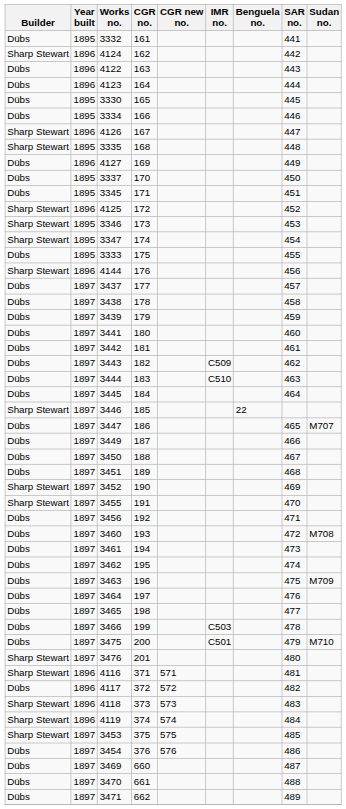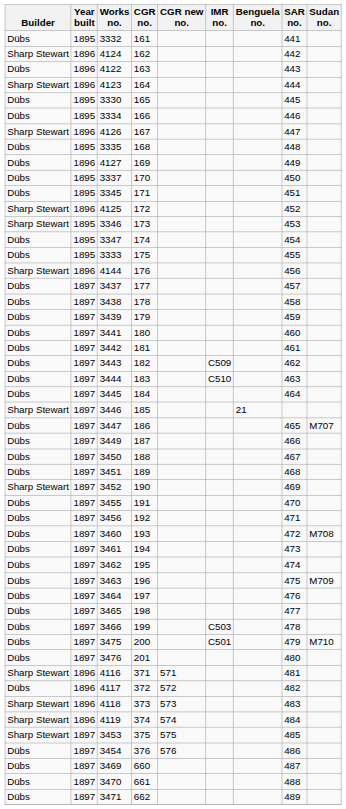4123 | Builder: Dübs -> Sharp Stewart
3335 | Builder: Sharp Stewart -> Dübs
3347 | Builder: Sharp Stewart -> Dübs
3446 | Benguela no.: 22 -> 21
3455 | Builder: Sharp Stewart -> Dübs
3476 | Builder: Sharp Stewart -> Dübs
